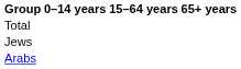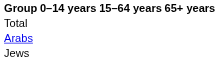rows swapped: Jews <-> Arabs
